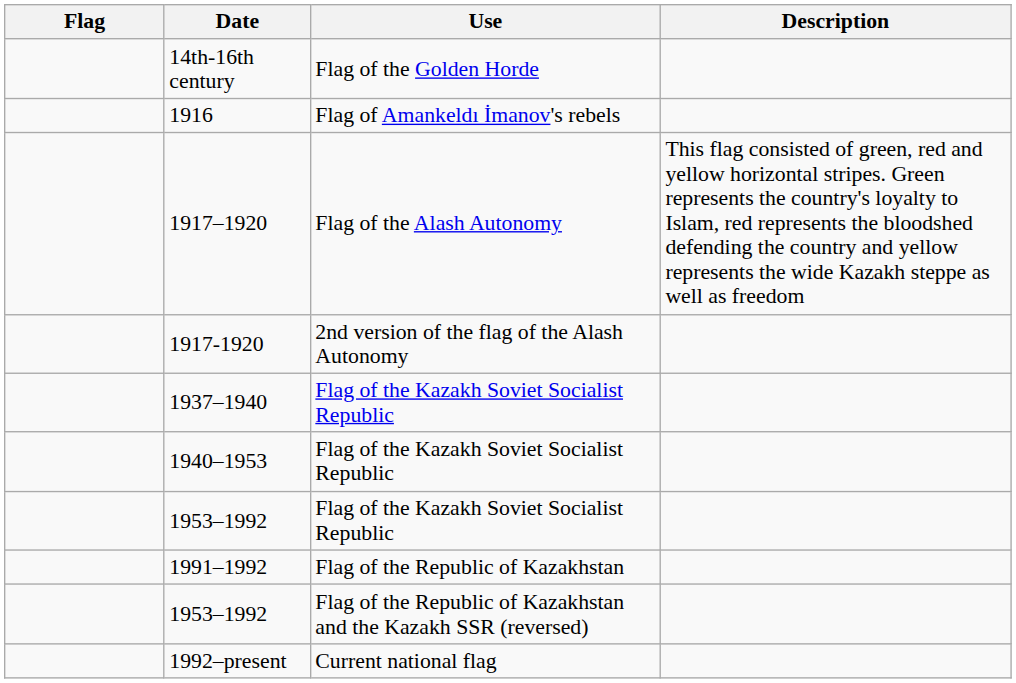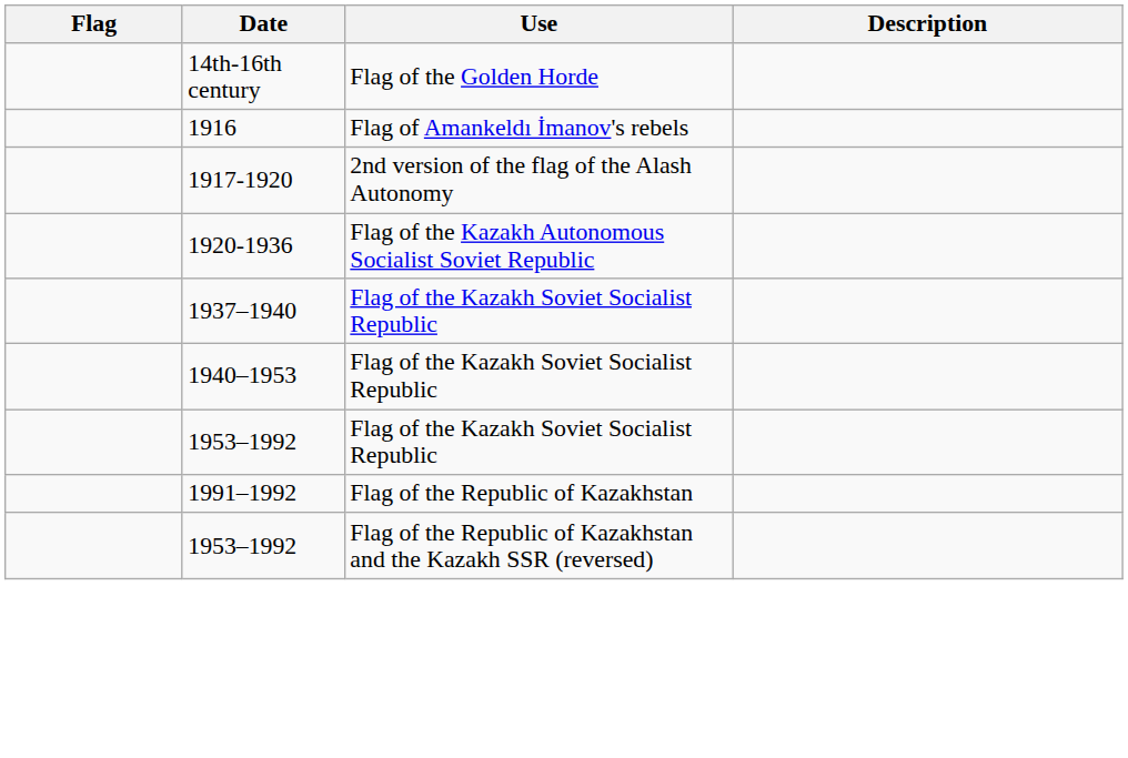- row: 1917–1920 | Flag of the Alash Autonomy | This flag consisted of green, red and yellow horizontal stripes. Green represents the country's loyalty to Islam, red represents the bloodshed defending the country and yellow represents the wide Kazakh steppe as well as freedom
+ row: 1920-1936 | Flag of the Kazakh Autonomous Socialist Soviet Republic
- row: 1992–present | Current national flag
